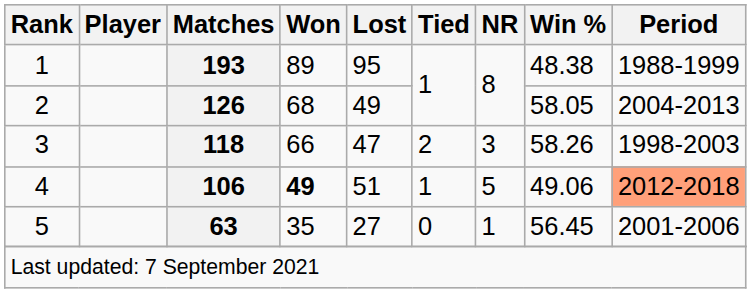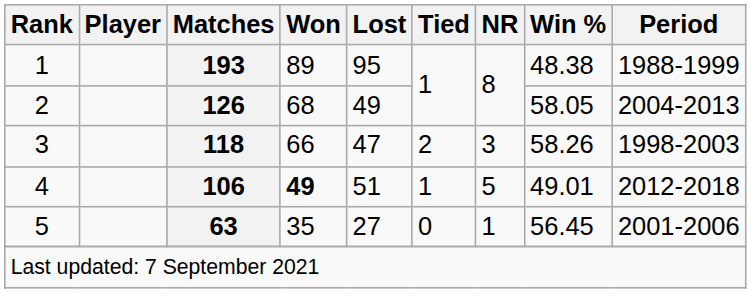4 | Win %: 49.06 -> 49.01
4 | Period: lightsalmon background -> no background
